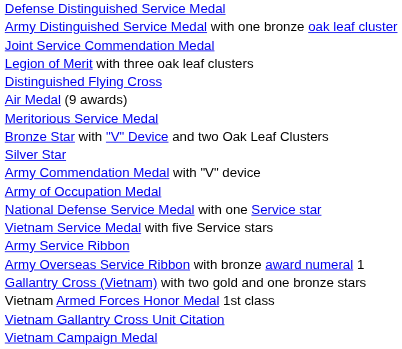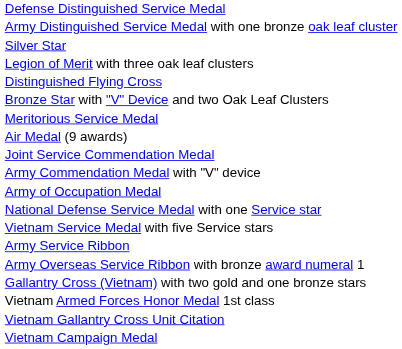rows swapped: Silver Star <-> Joint Service Commendation Medal
rows swapped: Bronze Star with "V" Device and two Oak Leaf Clusters <-> Air Medal (9 awards)
